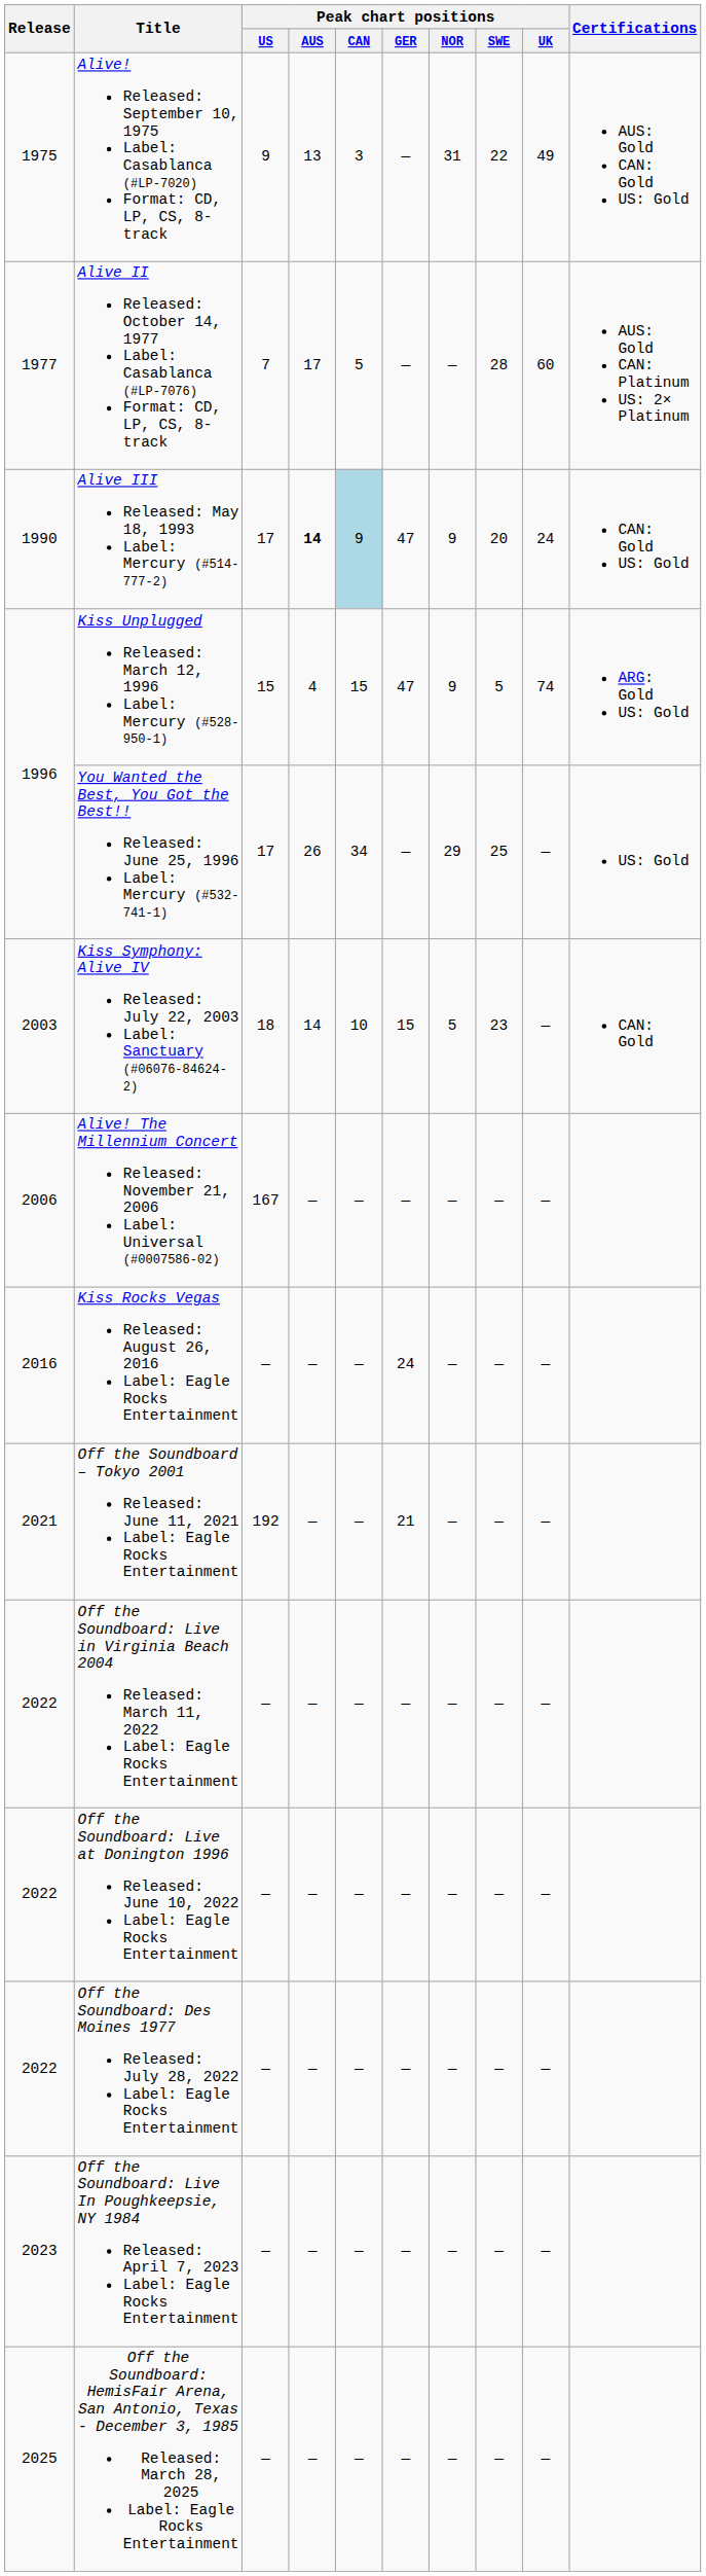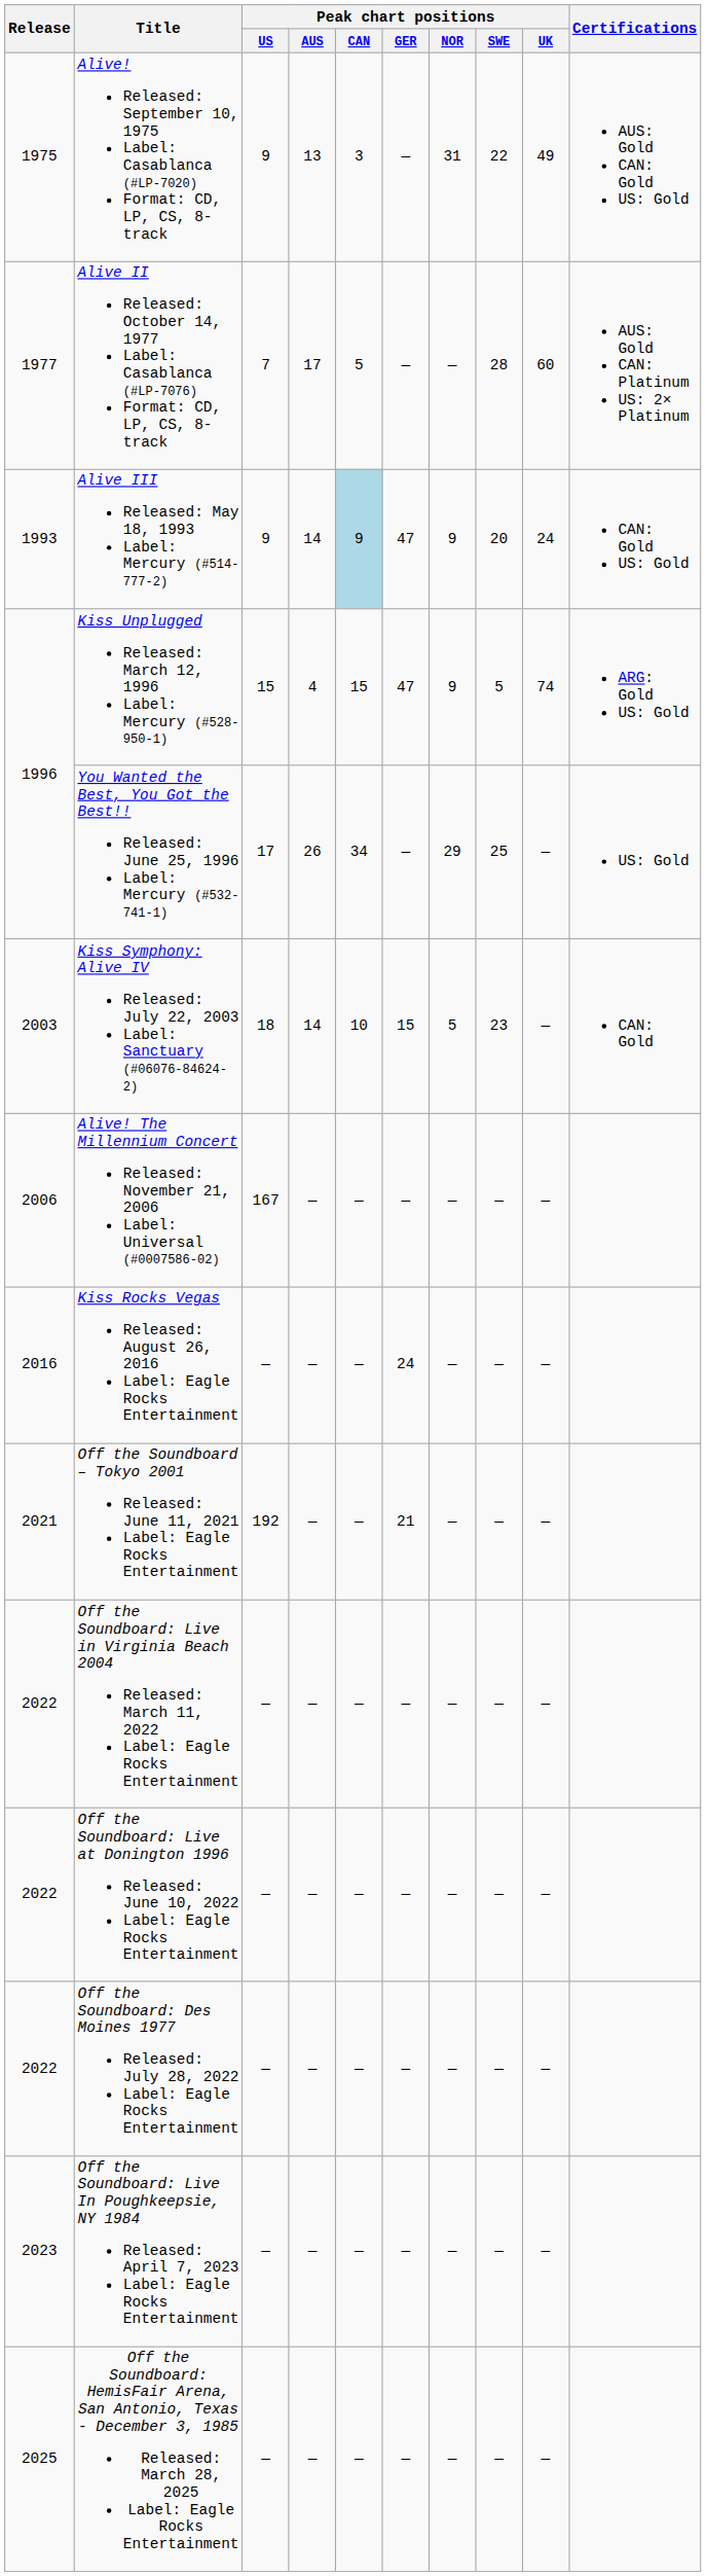Alive III Released: May 18, 1993 Label: Mercury (#514-777-2) | Release: 1990 -> 1993
Alive III Released: May 18, 1993 Label: Mercury (#514-777-2) | Peak chart positions / US: 17 -> 9
Alive III Released: May 18, 1993 Label: Mercury (#514-777-2) | Peak chart positions / AUS: bold -> normal
